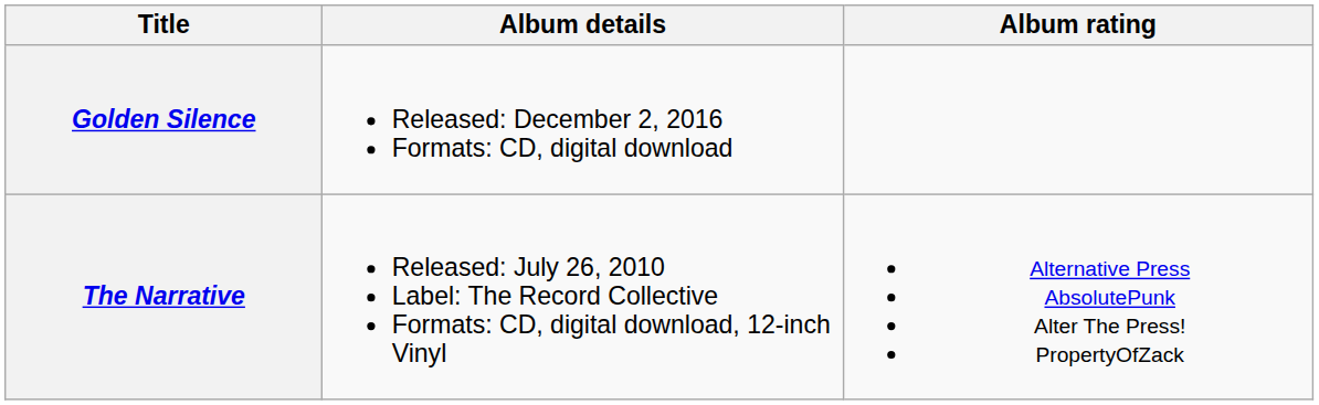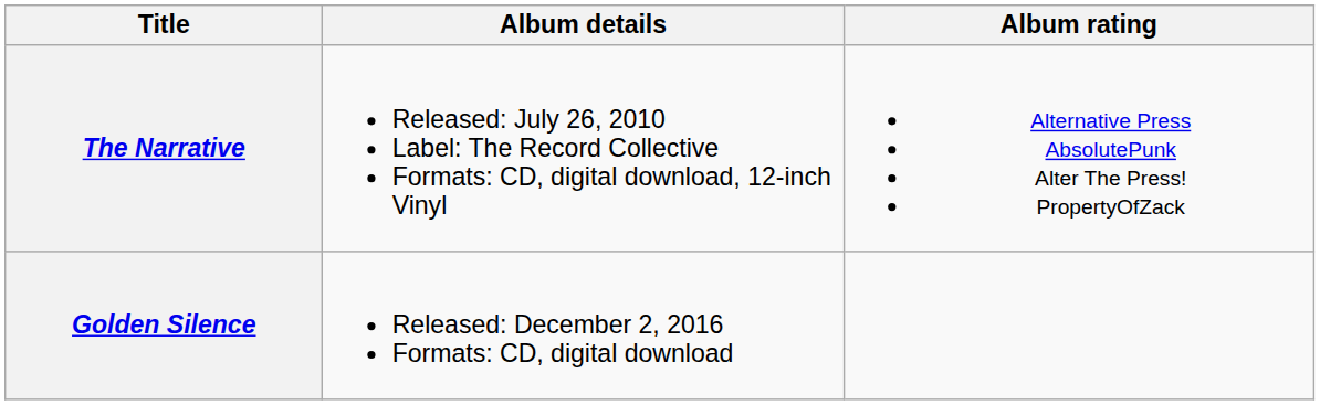rows swapped: The Narrative <-> Golden Silence
